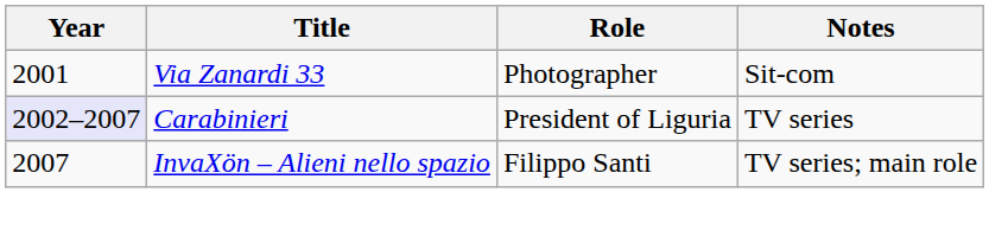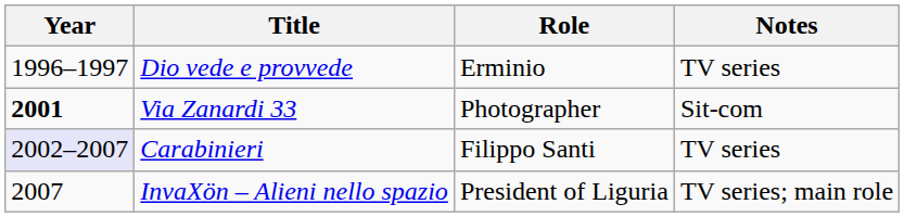+ row: 1996–1997 | Dio vede e provvede | Erminio | TV series
Via Zanardi 33 | Year: normal -> bold
Carabinieri | Role: President of Liguria -> Filippo Santi
InvaXön – Alieni nello spazio | Role: Filippo Santi -> President of Liguria
